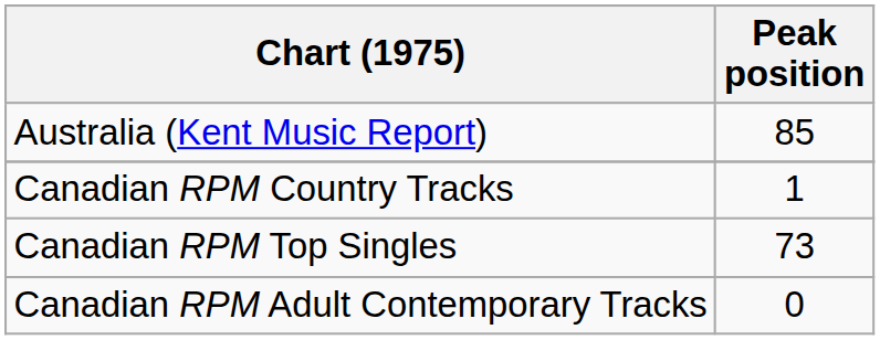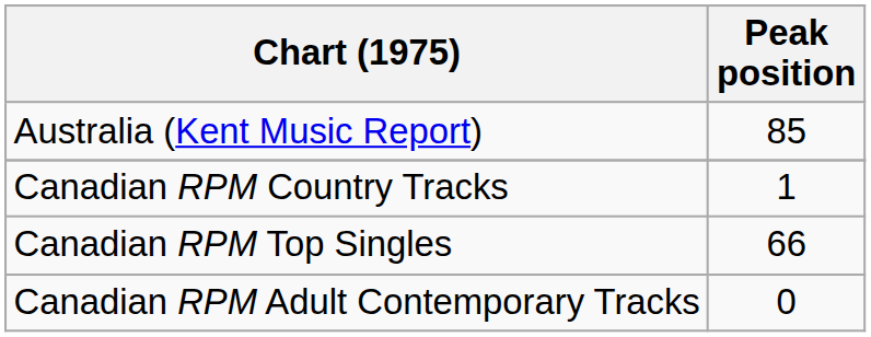Canadian RPM Top Singles | Peak position: 73 -> 66
